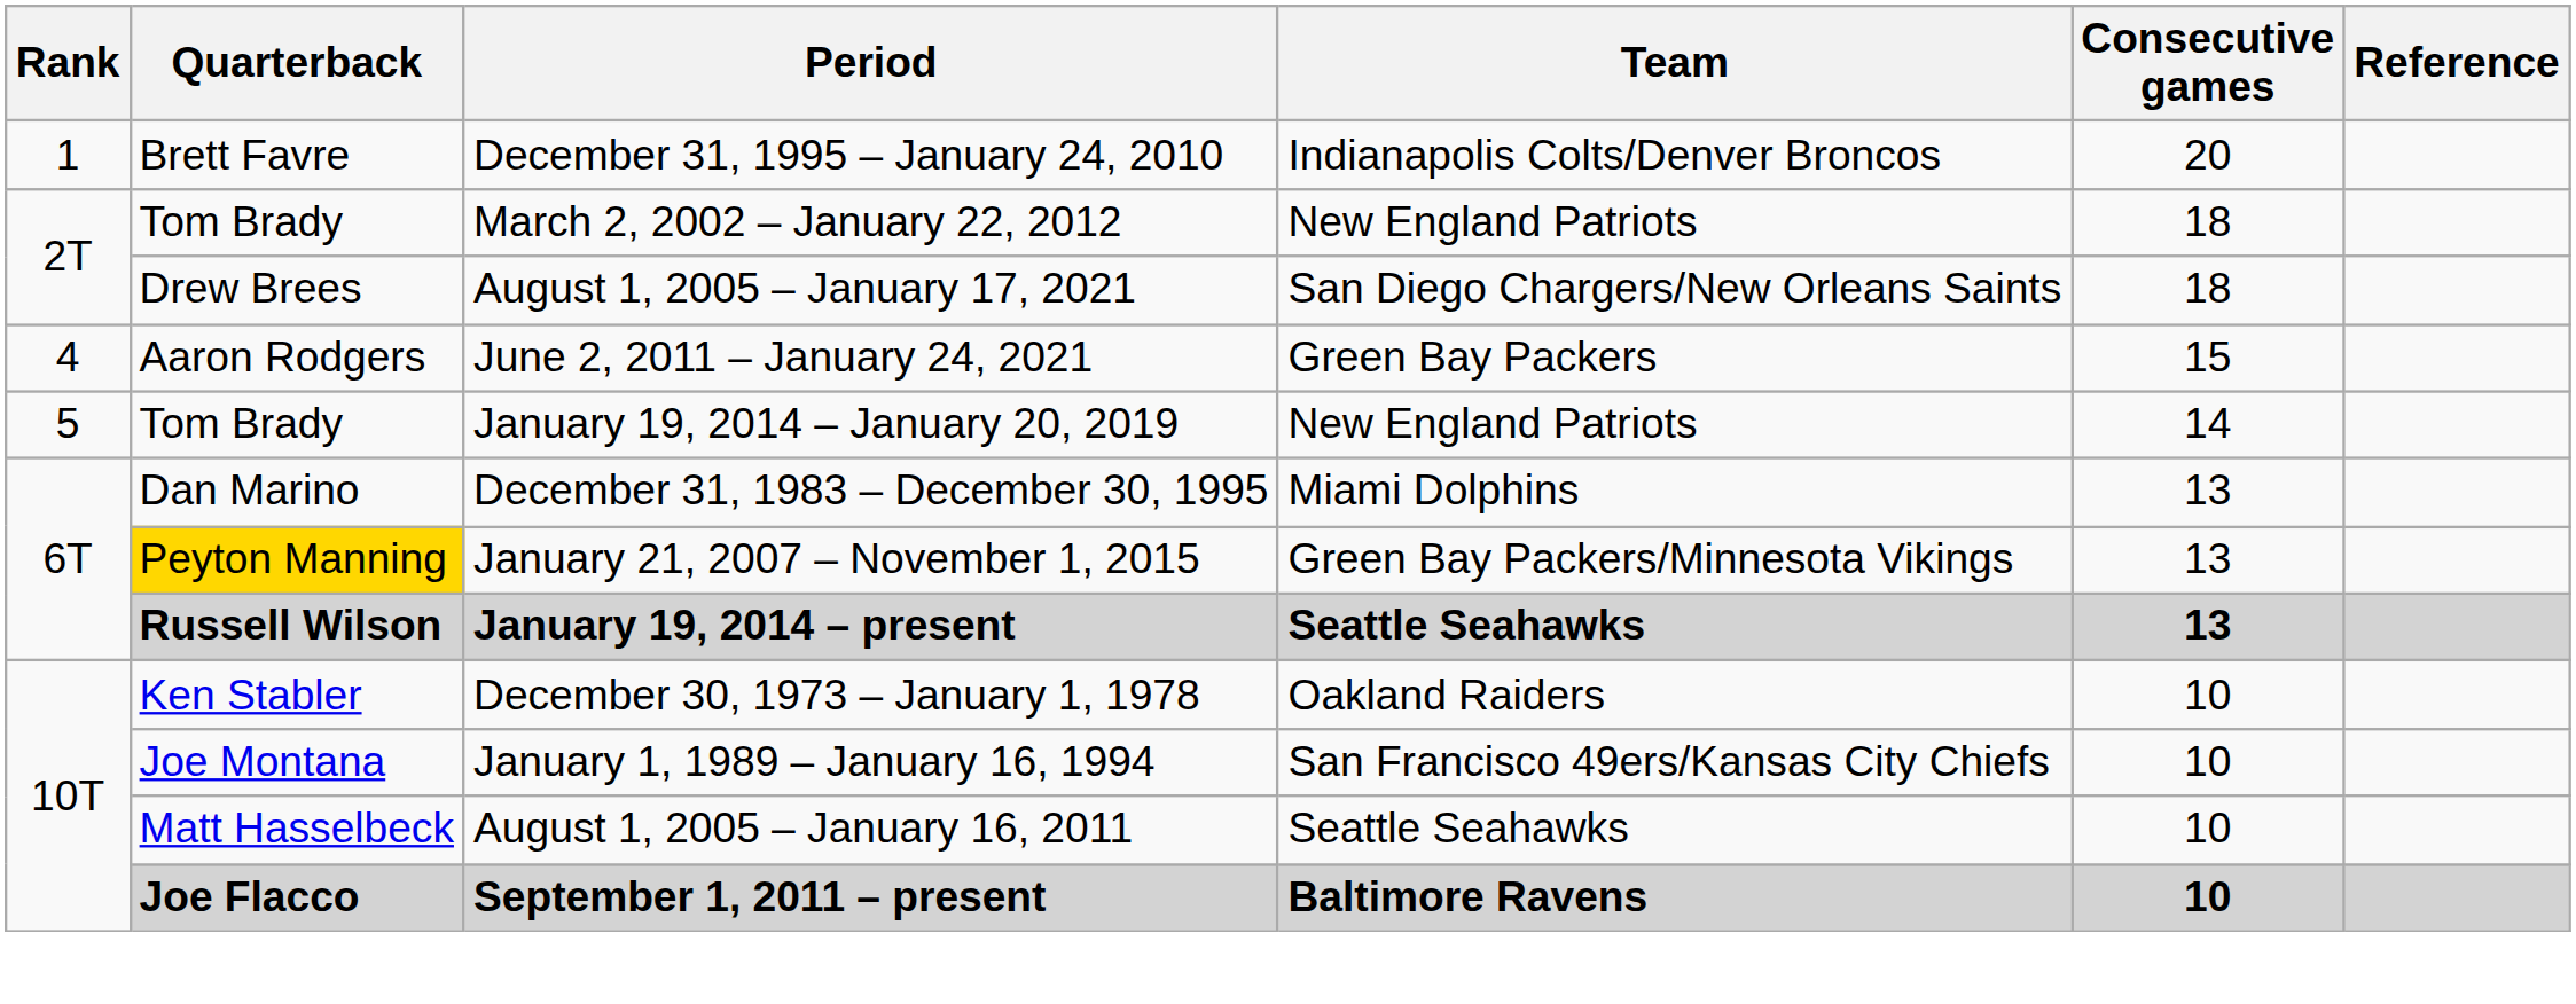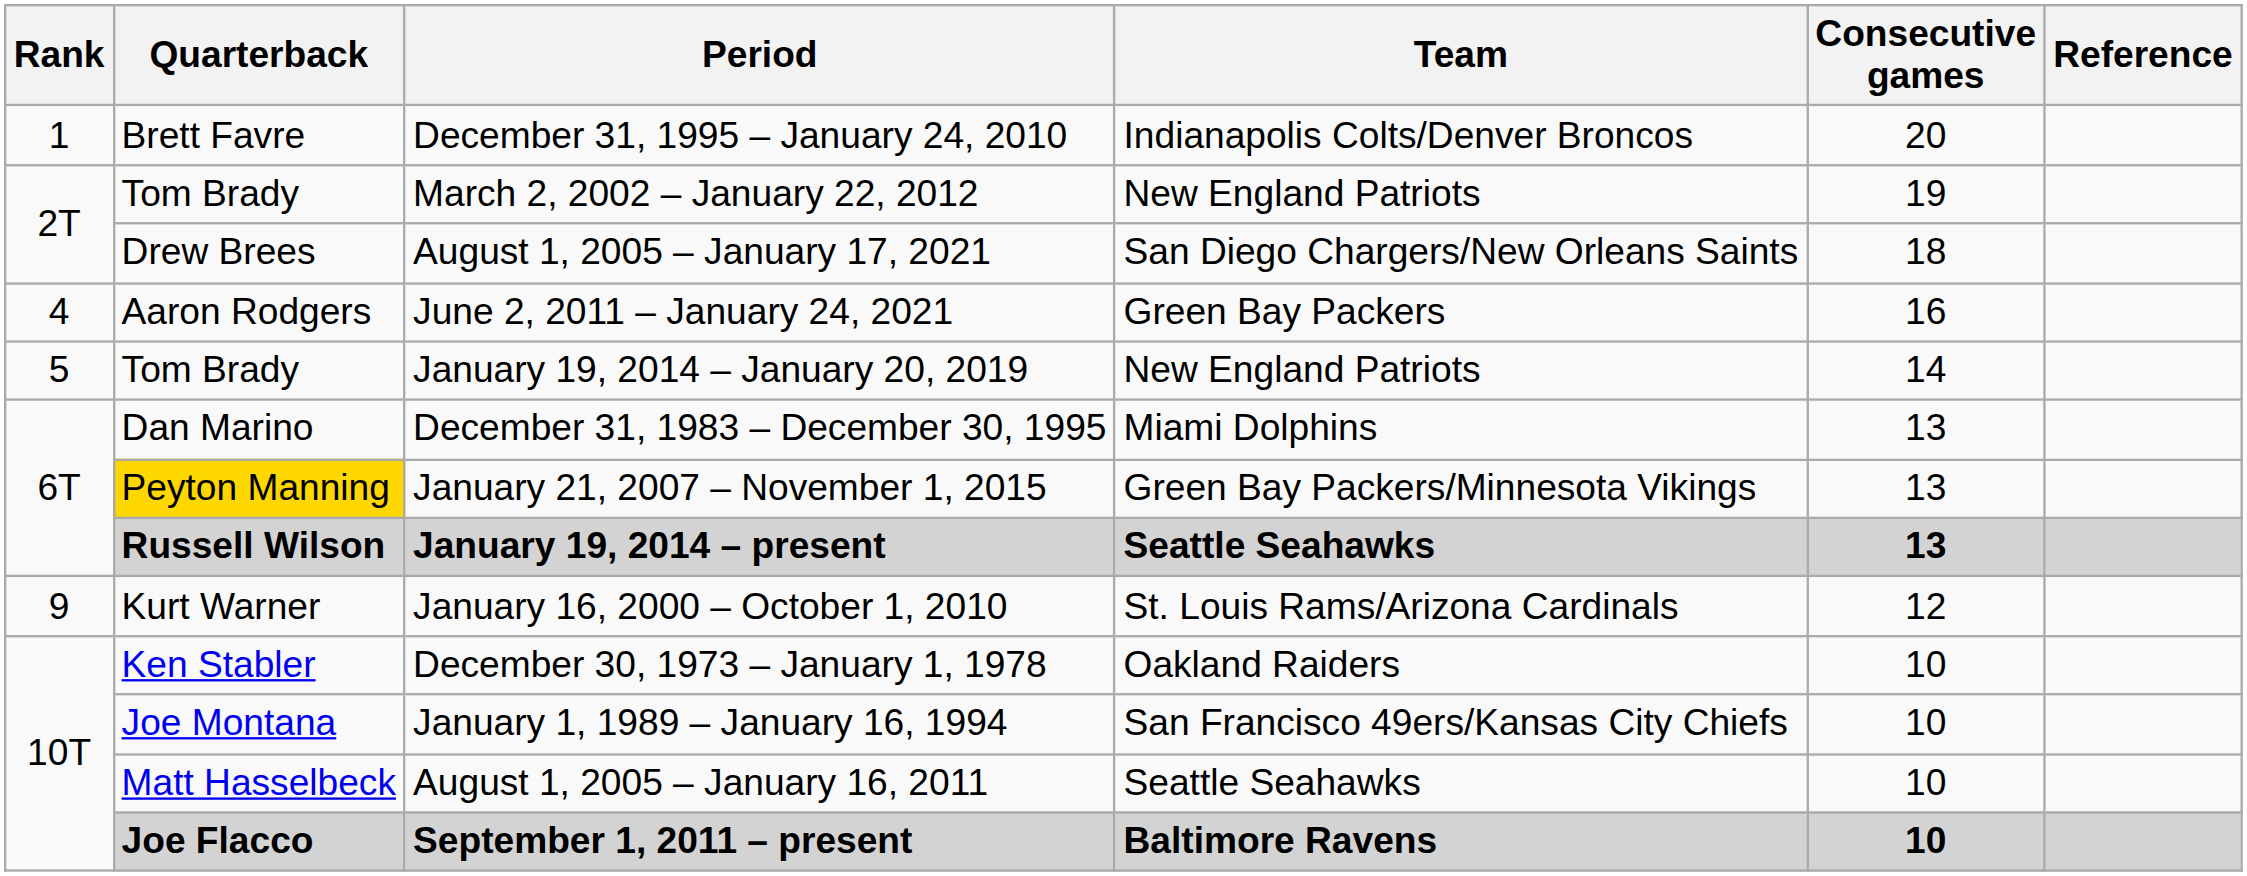March 2, 2002 – January 22, 2012 | Consecutive games: 18 -> 19
June 2, 2011 – January 24, 2021 | Consecutive games: 15 -> 16
+ row: 9 | Kurt Warner | January 16, 2000 – October 1, 2010 | St. Louis Rams/Arizona Cardinals | 12
